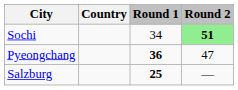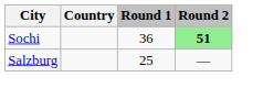Sochi | Round 1: 34 -> 36
- row: Pyeongchang | 36 | 47
Salzburg | Round 1: bold -> normal
